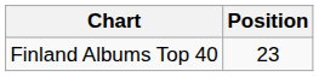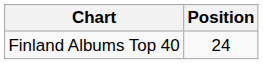Finland Albums Top 40 | Position: 23 -> 24
